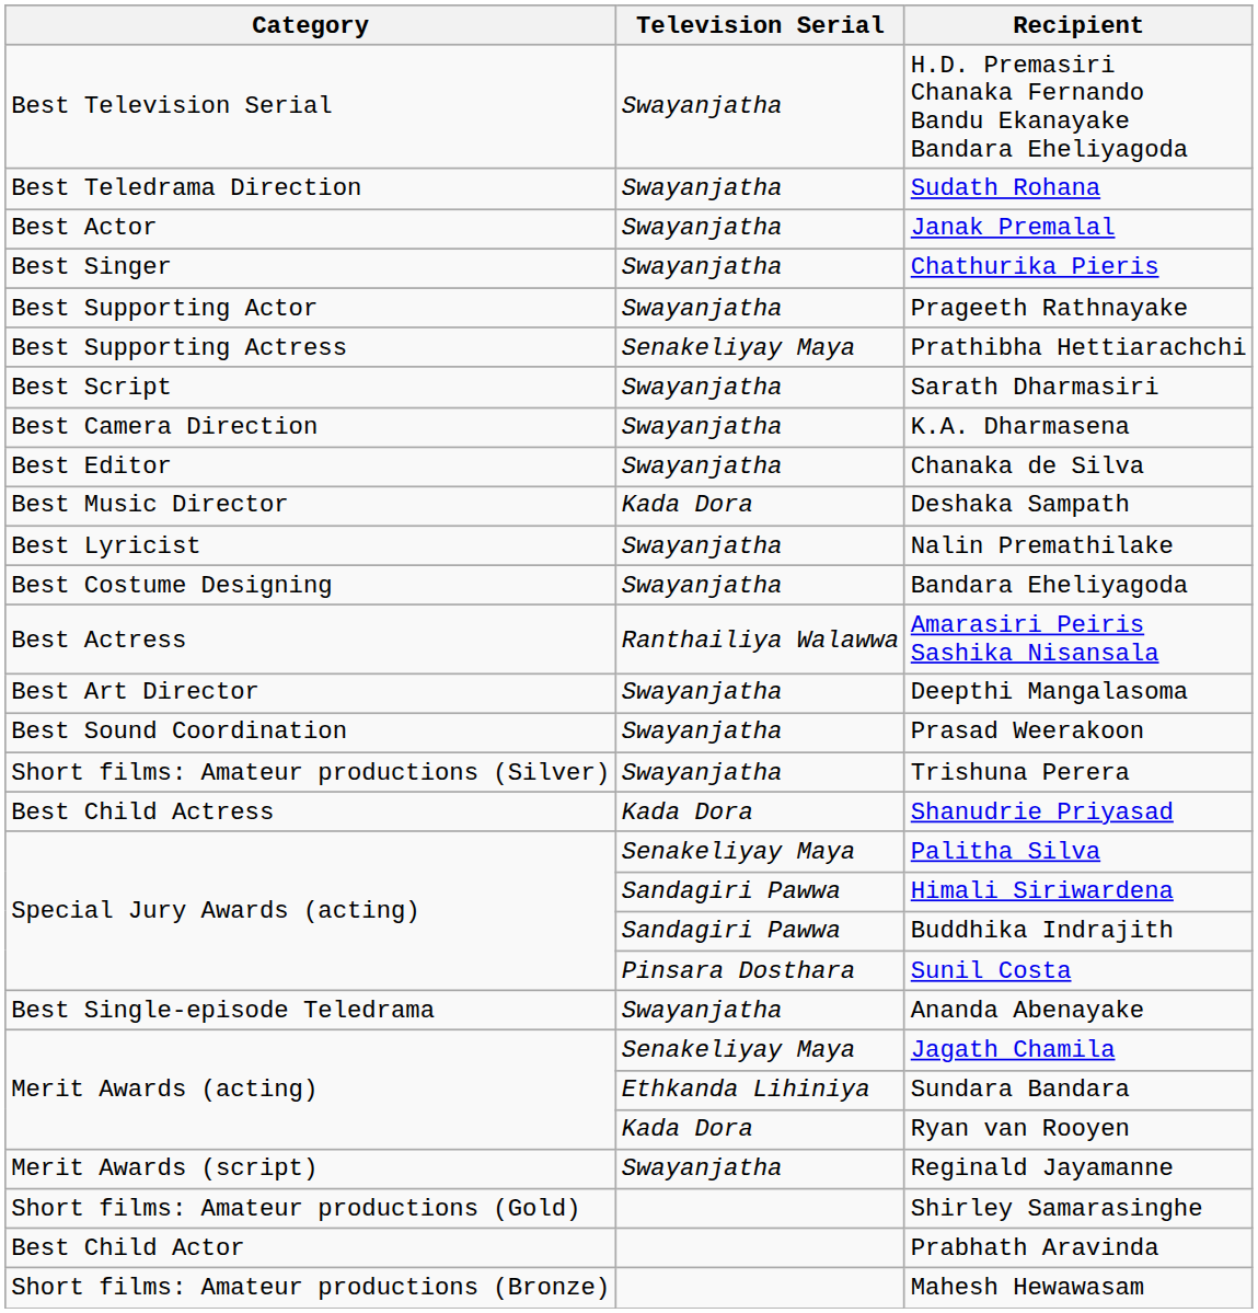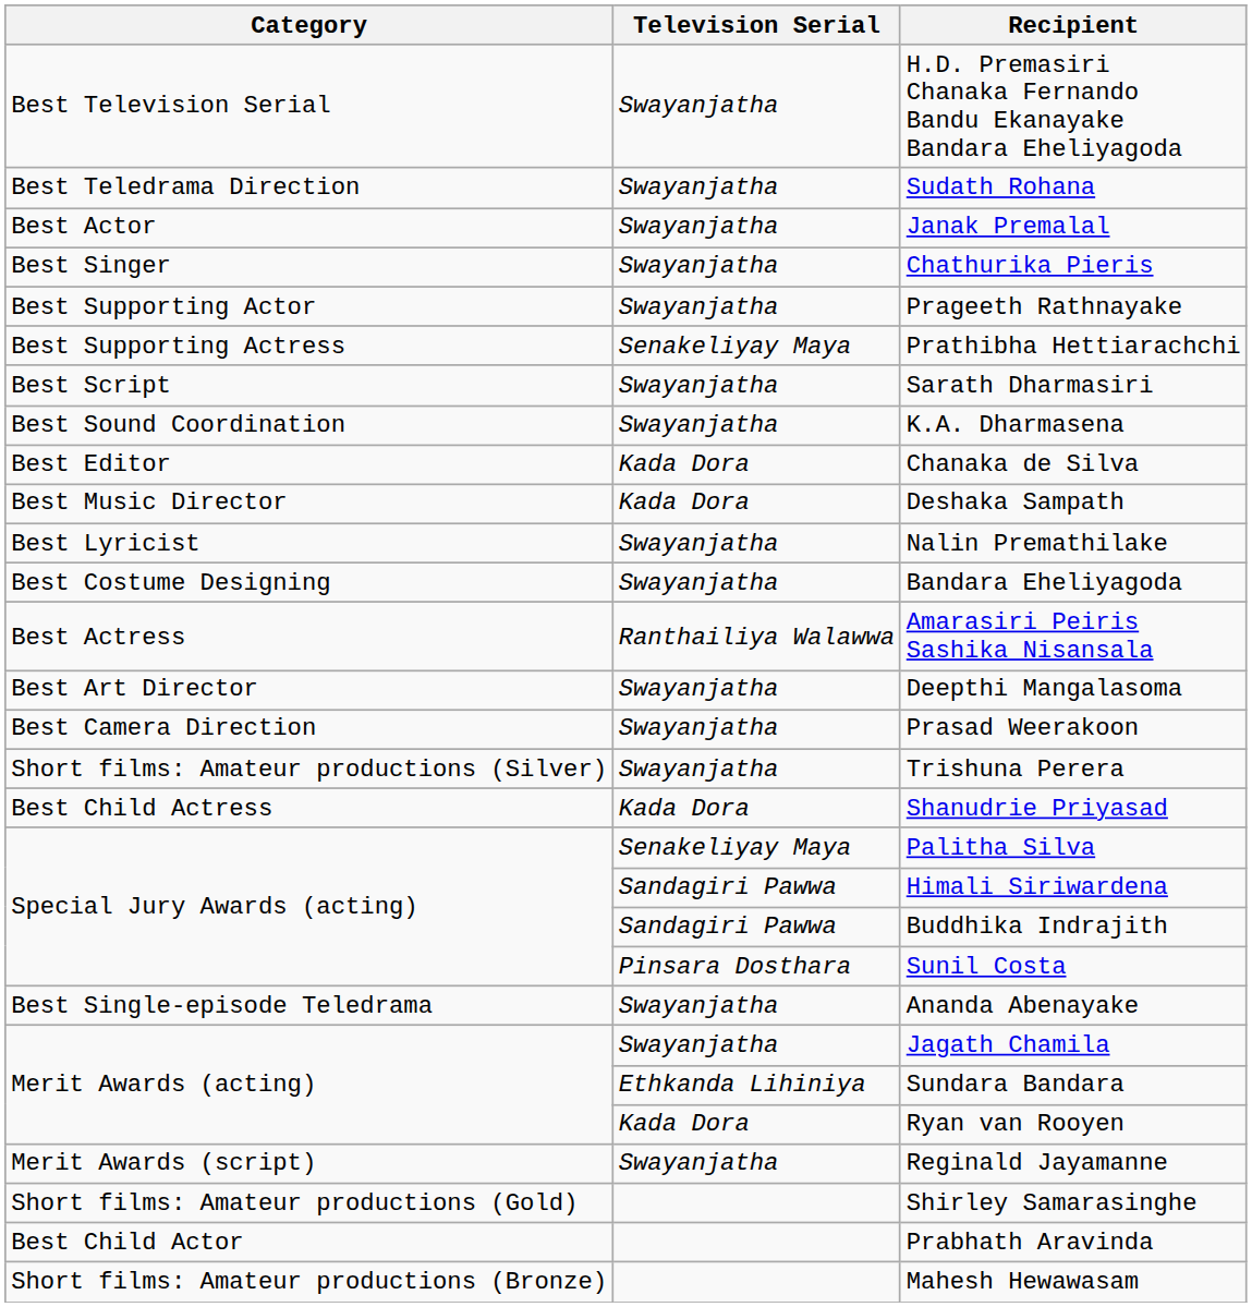K.A. Dharmasena | Category: Best Camera Direction -> Best Sound Coordination
Chanaka de Silva | Television Serial: Swayanjatha -> Kada Dora
Prasad Weerakoon | Category: Best Sound Coordination -> Best Camera Direction
Jagath Chamila | Television Serial: Senakeliyay Maya -> Swayanjatha
